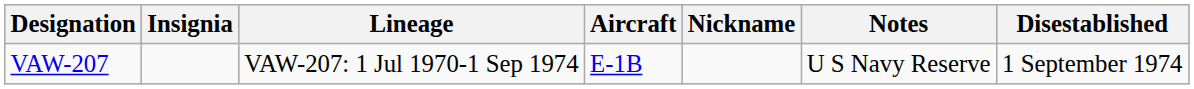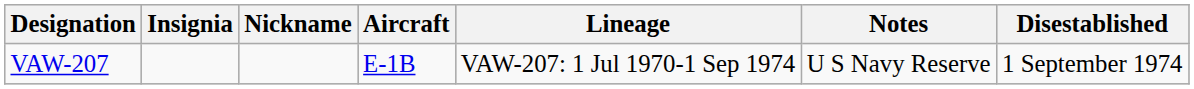columns swapped: Nickname <-> Lineage
